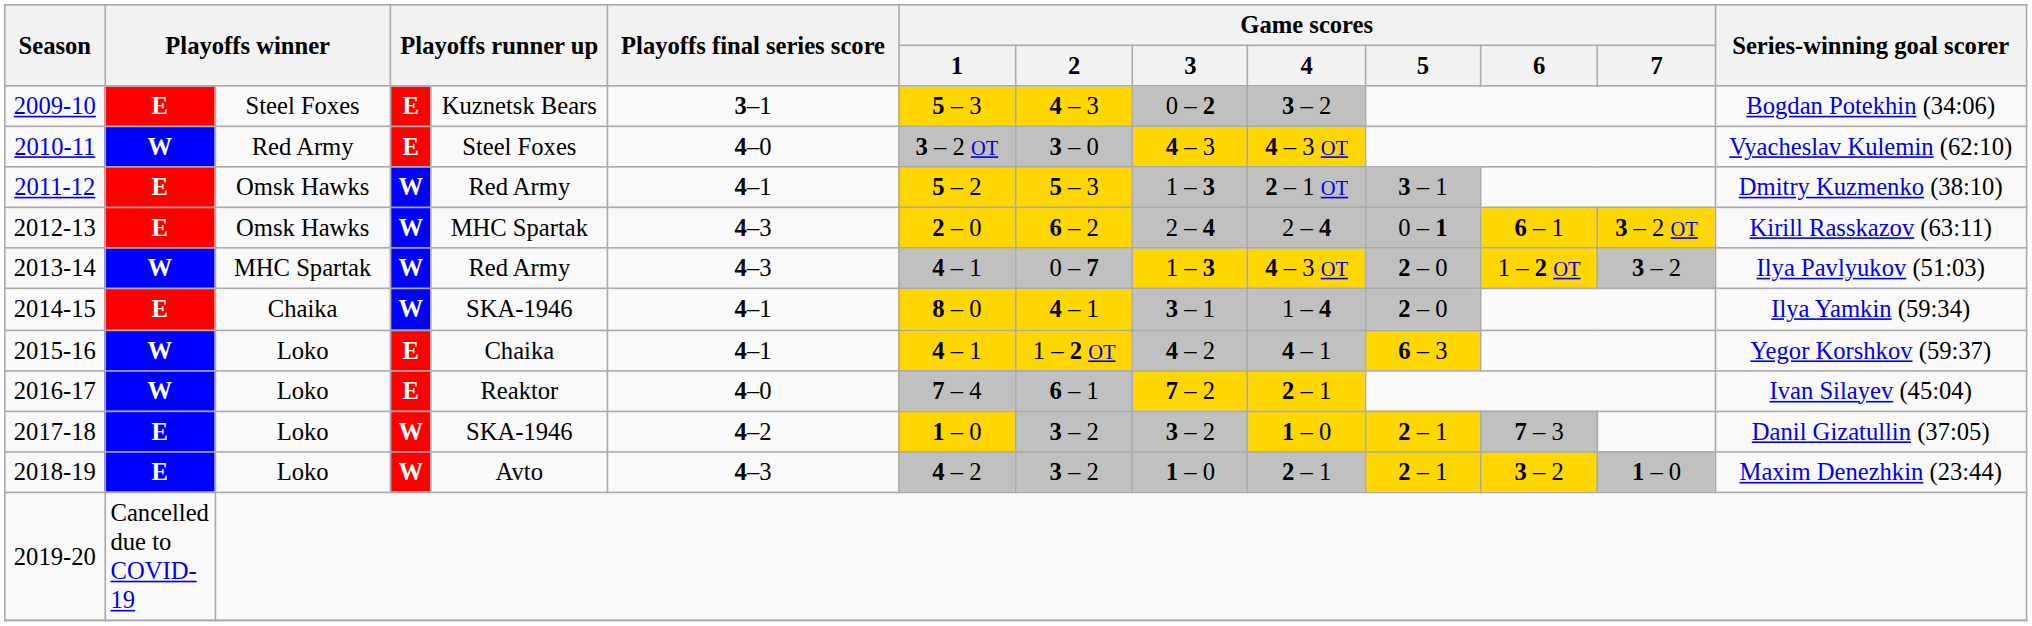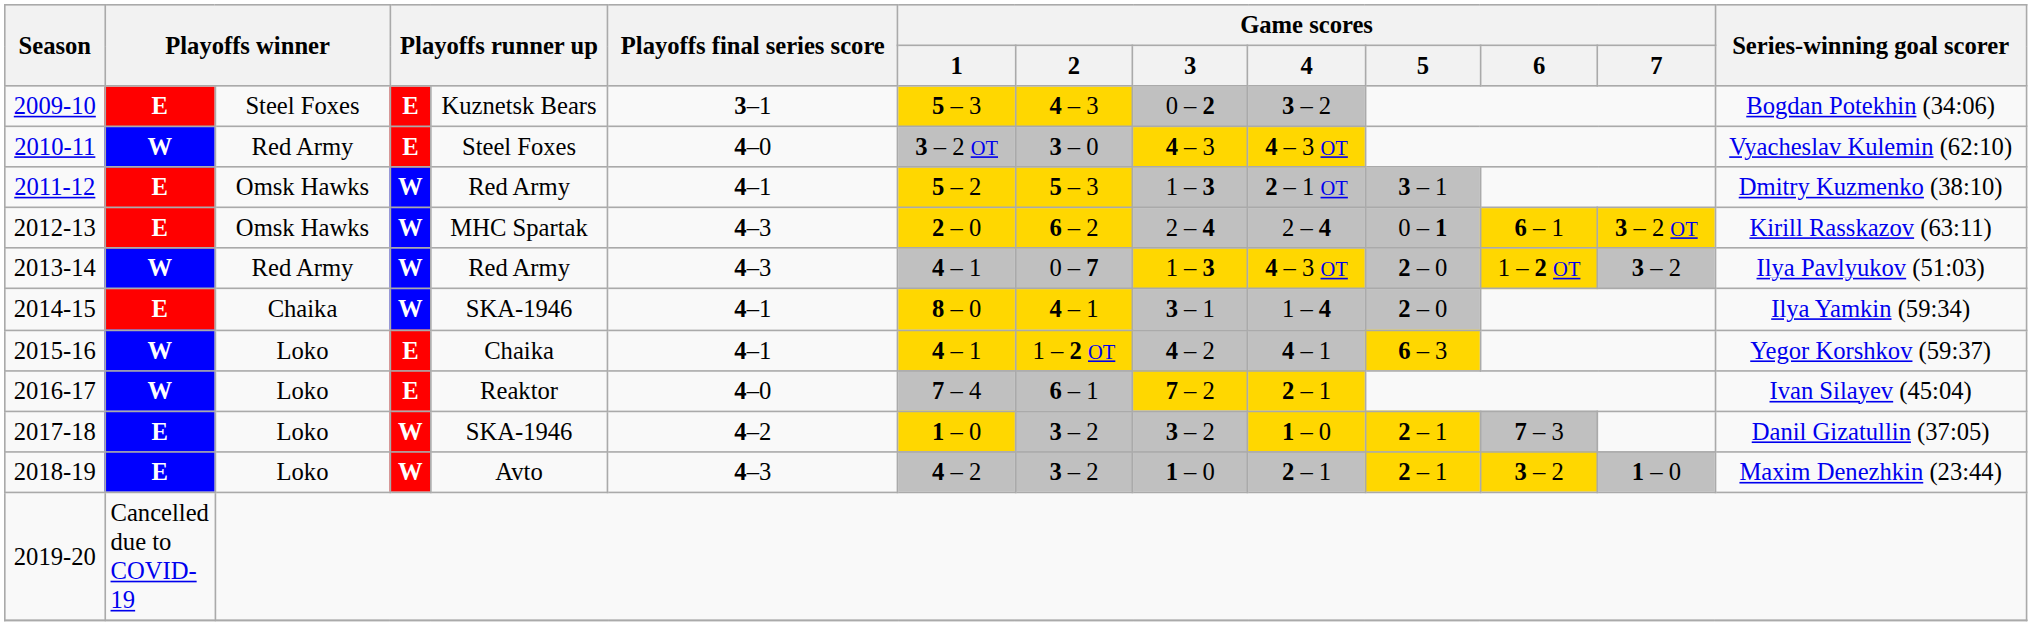2013-14 | column 3: MHC Spartak -> Red Army
